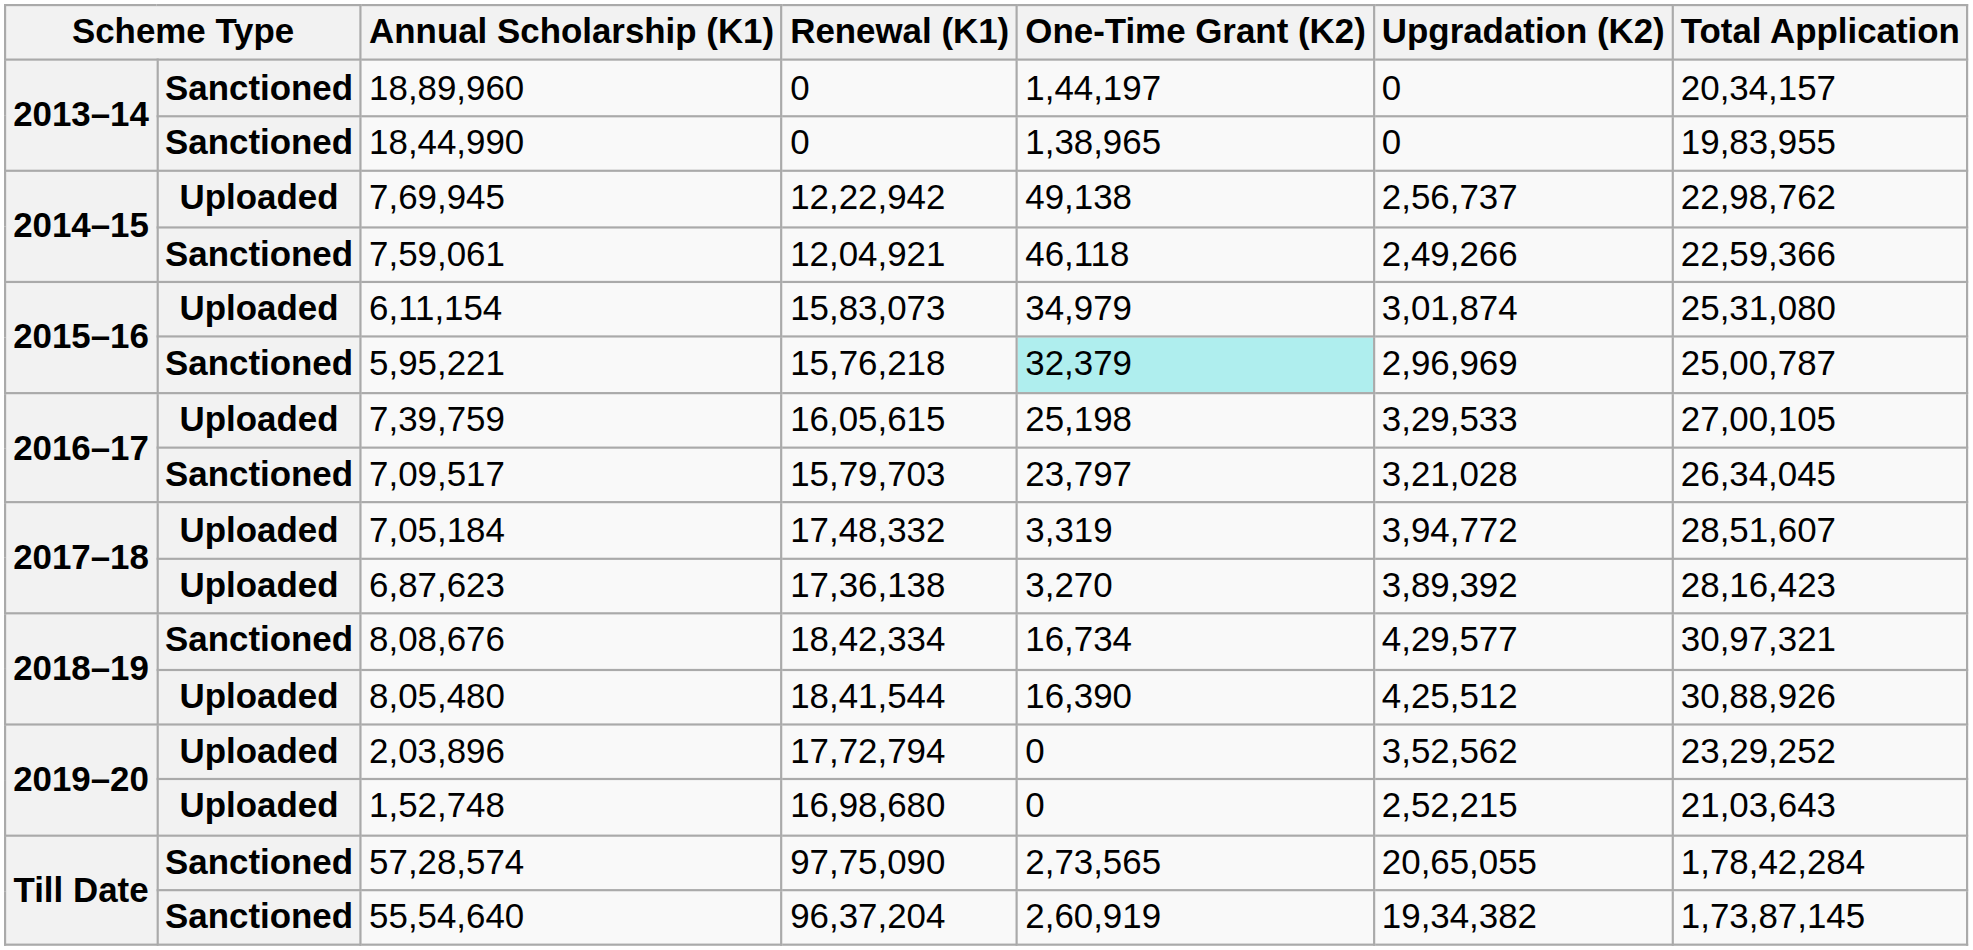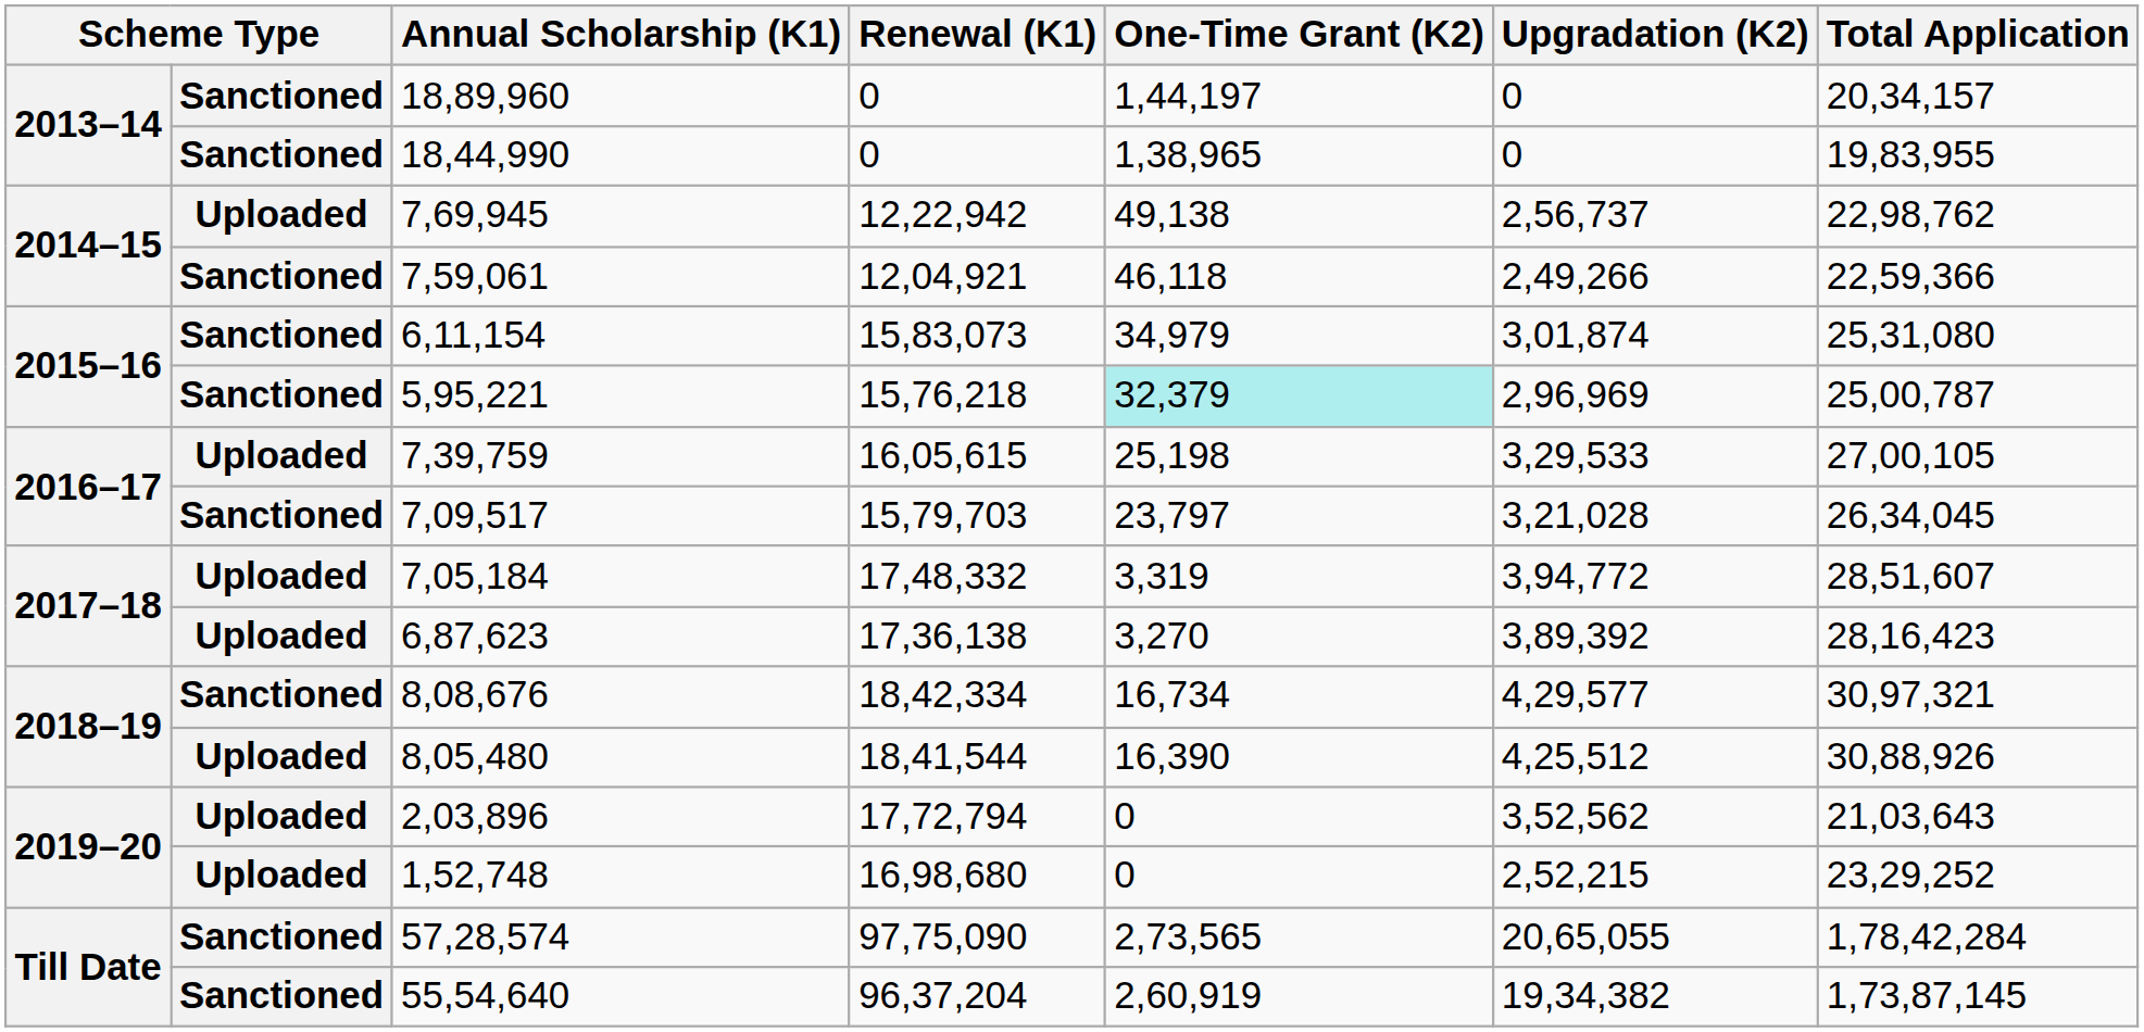6,11,154 | column 2: Uploaded -> Sanctioned
2,03,896 | Total Application: 23,29,252 -> 21,03,643
1,52,748 | Total Application: 21,03,643 -> 23,29,252
